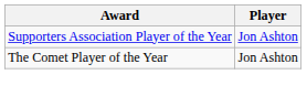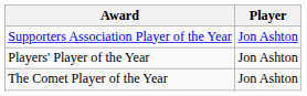+ row: Players' Player of the Year | Jon Ashton
